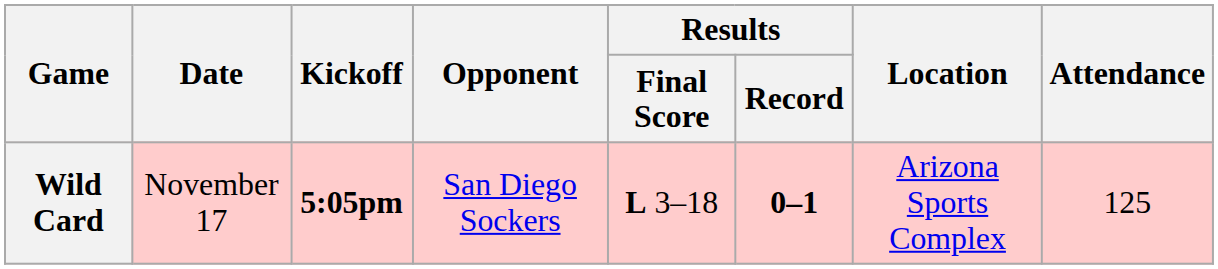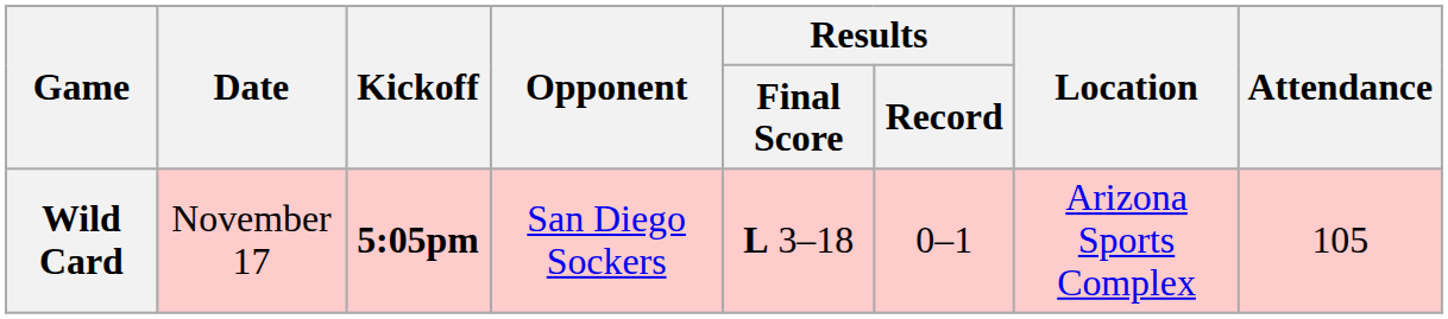Wild Card | Results / Record: bold -> normal
Wild Card | Attendance: 125 -> 105
